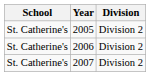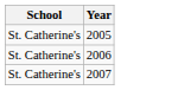- column: Division | Division 2 | Division 2 | Division 2
